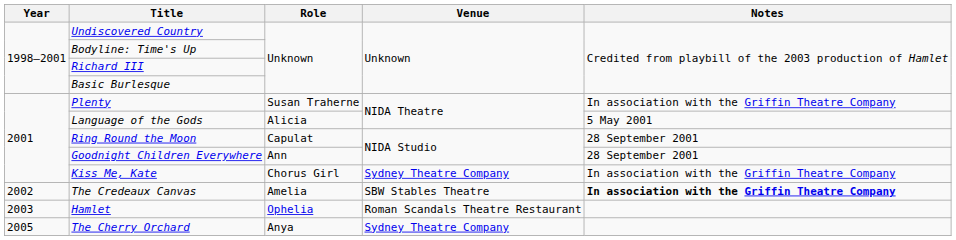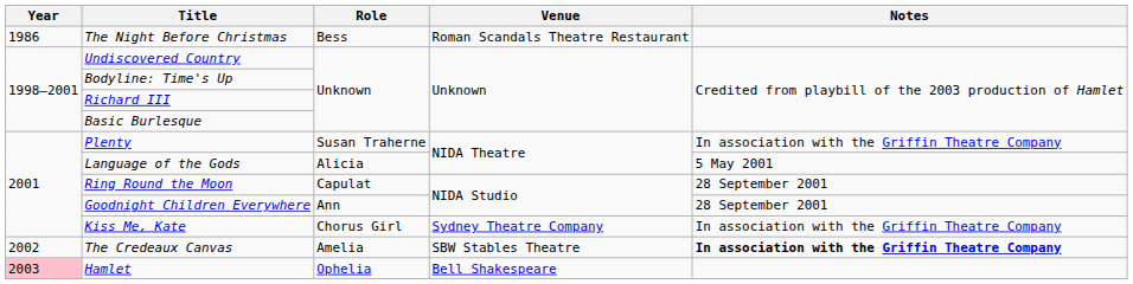+ row: 1986 | The Night Before Christmas | Bess | Roman Scandals Theatre Restaurant
Hamlet | Year: no background -> pink background
Hamlet | Venue: Roman Scandals Theatre Restaurant -> Bell Shakespeare
- row: 2005 | The Cherry Orchard | Anya | Sydney Theatre Company
